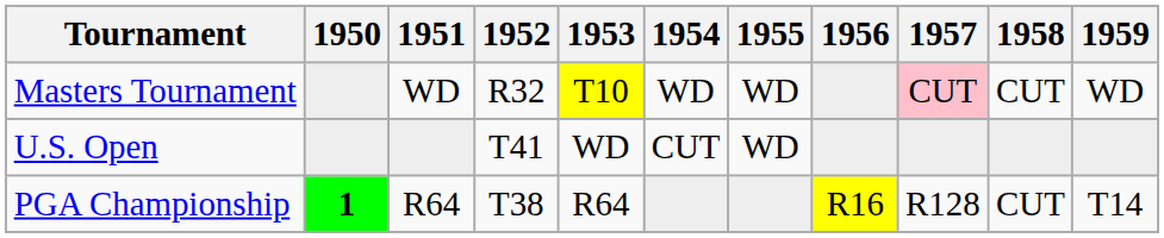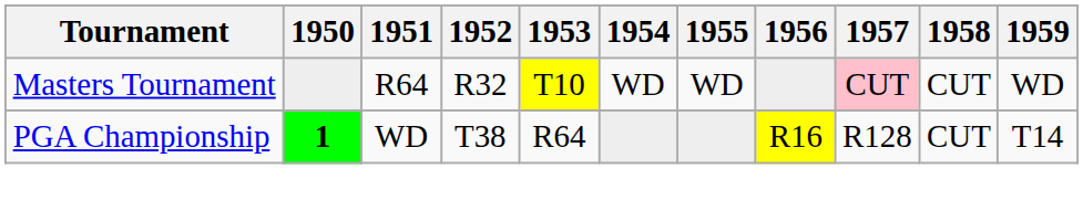Masters Tournament | 1951: WD -> R64
- row: U.S. Open | T41 | WD | CUT | WD
PGA Championship | 1951: R64 -> WD
